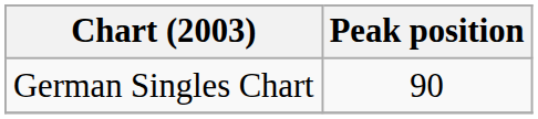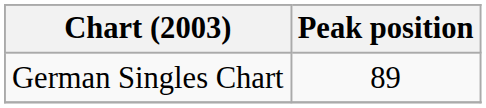German Singles Chart | Peak position: 90 -> 89
